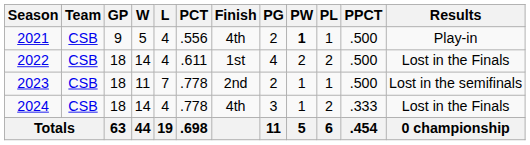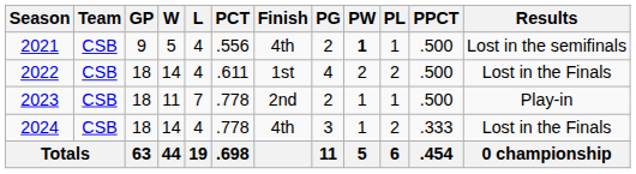2021 | Results: Play-in -> Lost in the semifinals
2023 | Results: Lost in the semifinals -> Play-in
